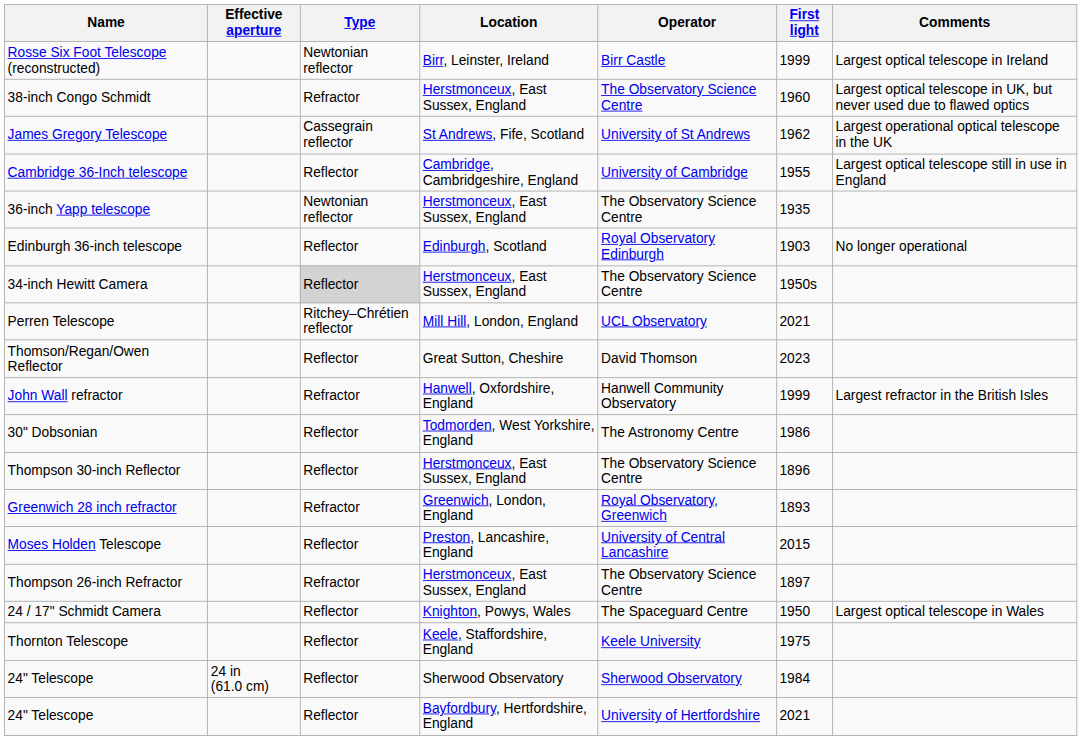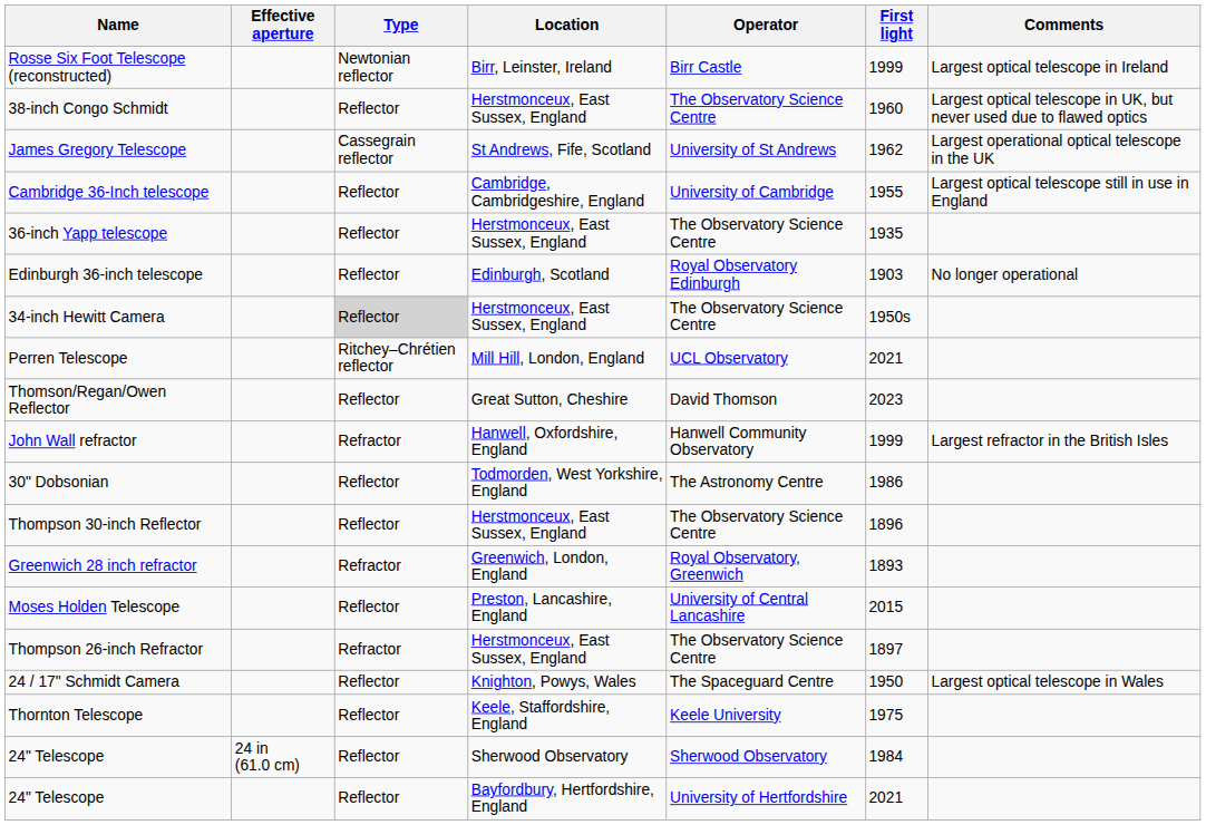38-inch Congo Schmidt | Type: Refractor -> Reflector
36-inch Yapp telescope | Type: Newtonian reflector -> Reflector
